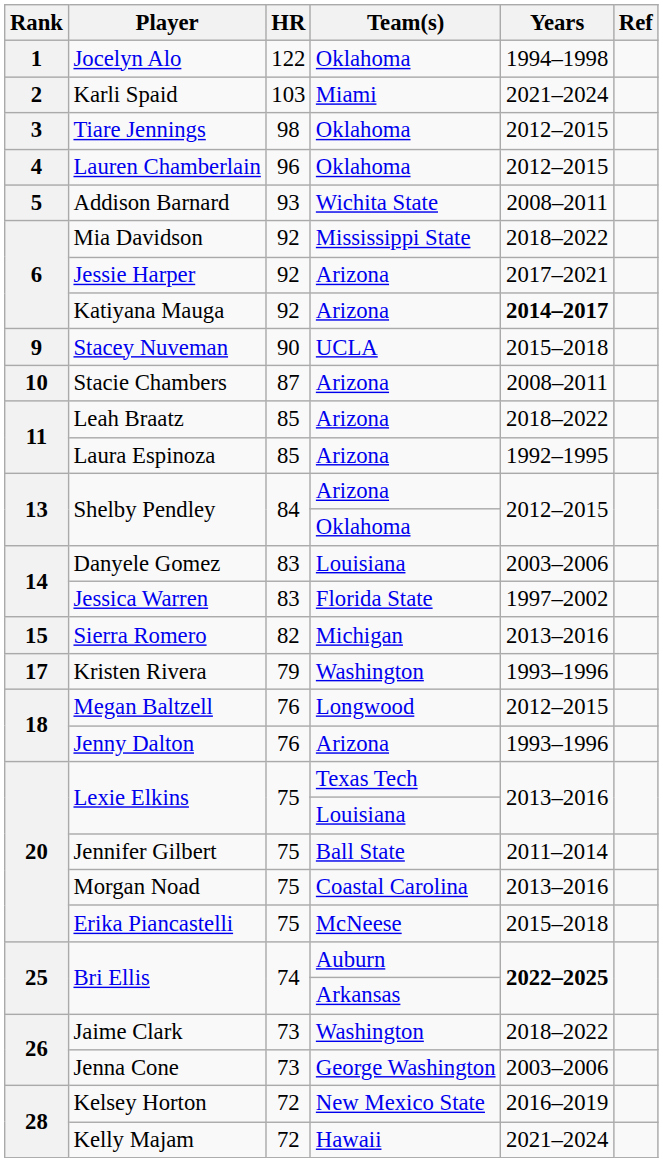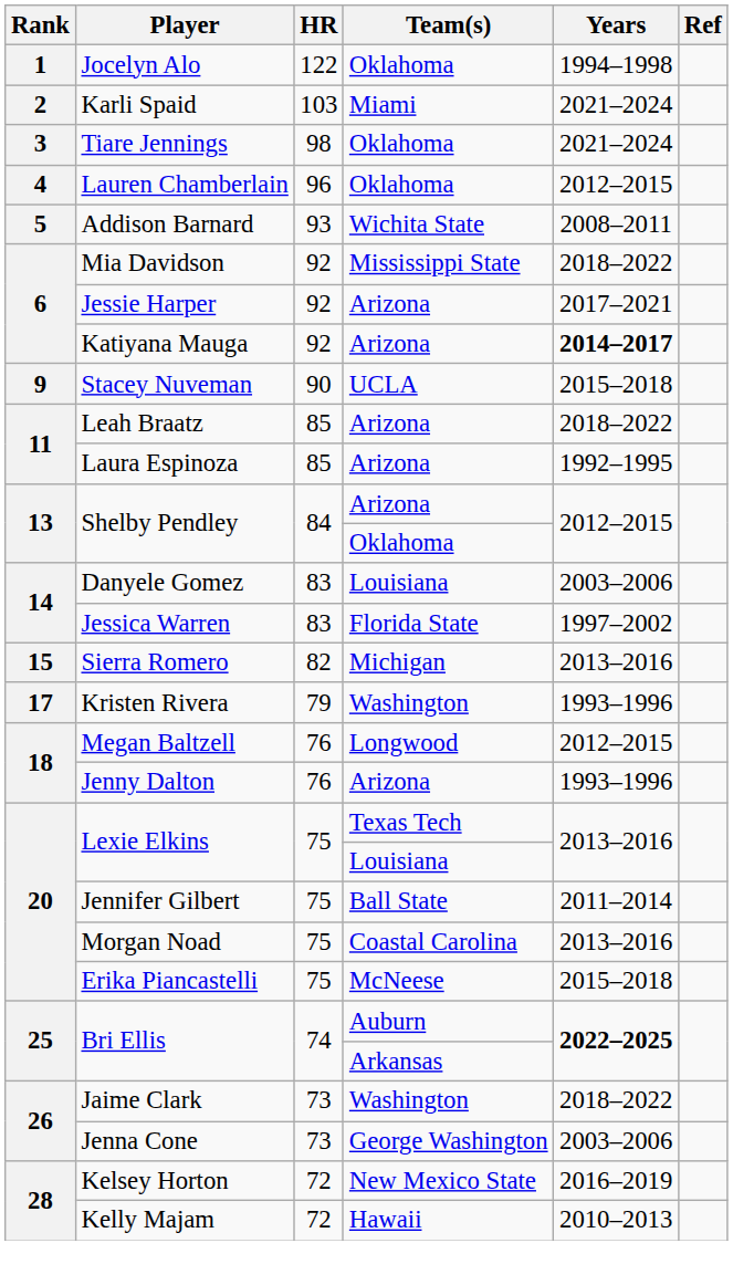Tiare Jennings | Years: 2012–2015 -> 2021–2024
- row: 10 | Stacie Chambers | 87 | Arizona | 2008–2011
Kelly Majam | Years: 2021–2024 -> 2010–2013
